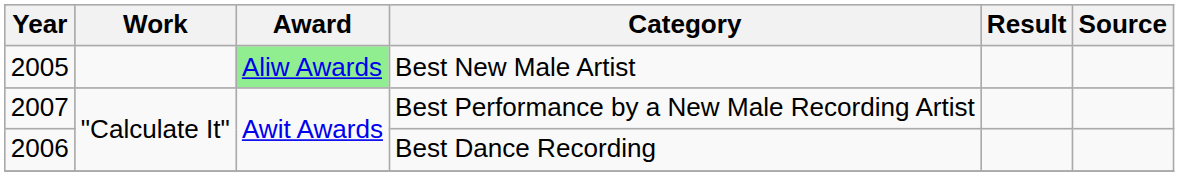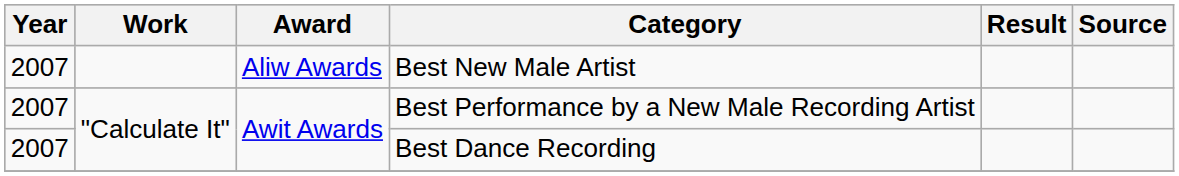Best New Male Artist | Year: 2005 -> 2007
Best New Male Artist | Award: lightgreen background -> no background
Best Dance Recording | Year: 2006 -> 2007
